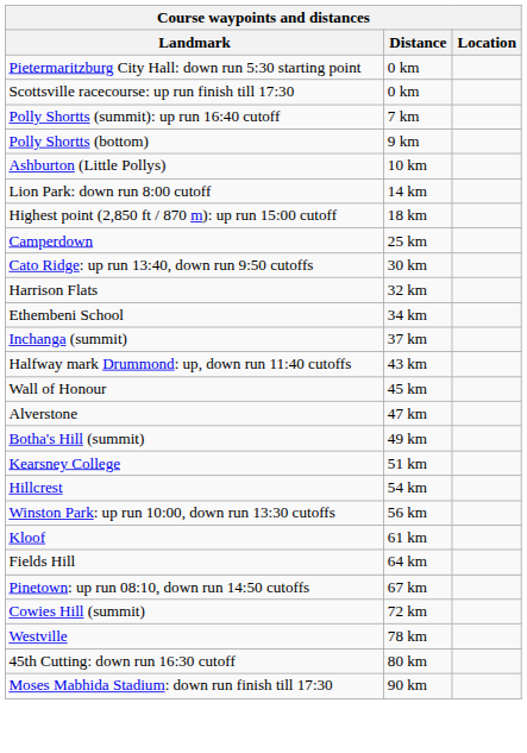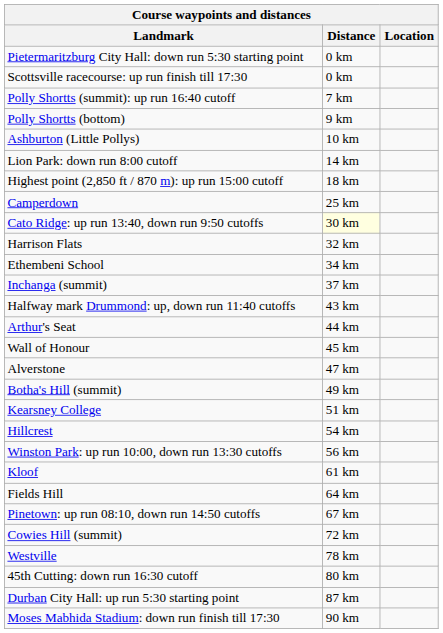Cato Ridge: up run 13:40, down run 9:50 cutoffs | Distance: no background -> lightyellow background
+ row: Arthur's Seat | 44 km
+ row: Durban City Hall: up run 5:30 starting point | 87 km
